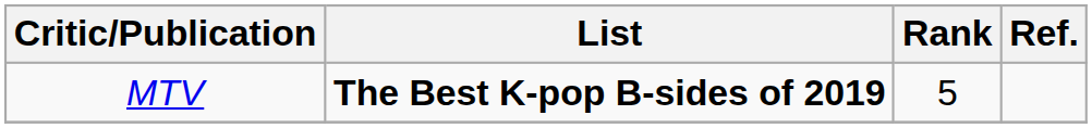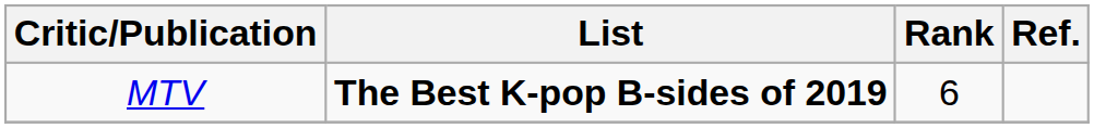MTV | Rank: 5 -> 6
